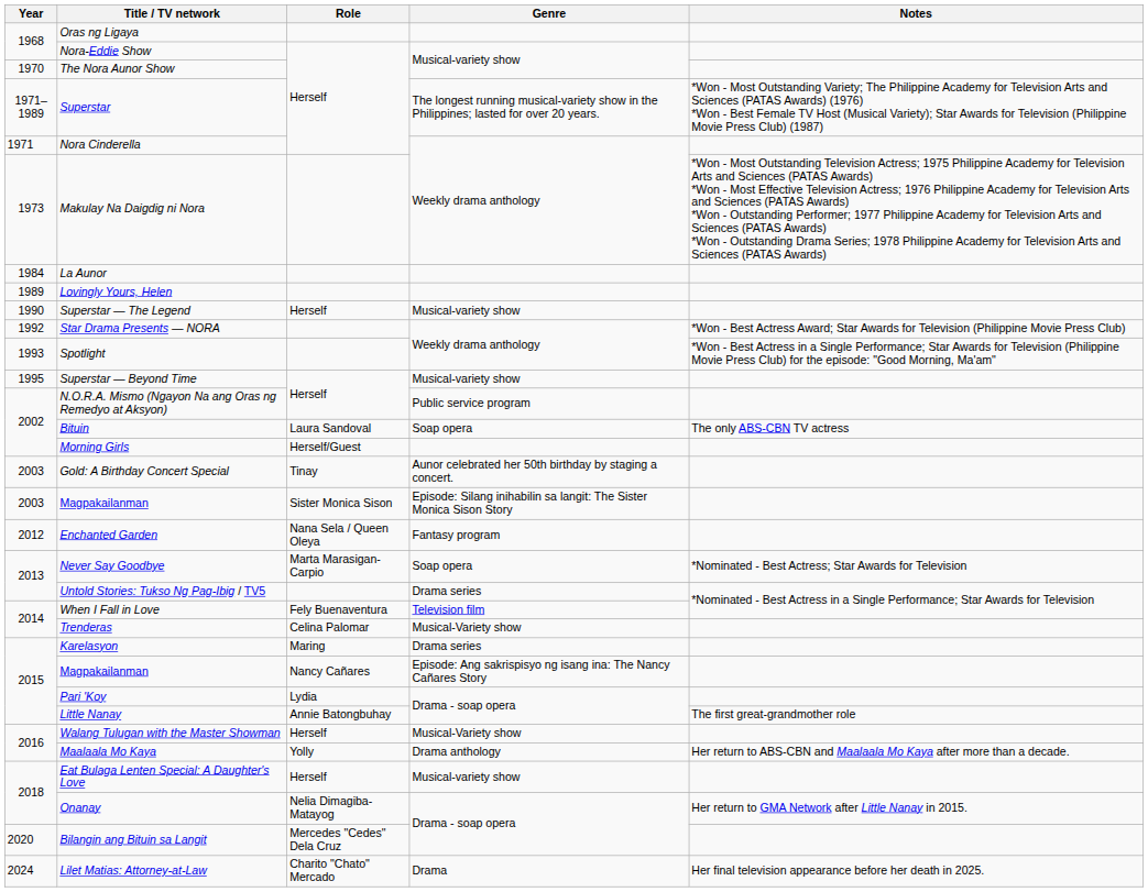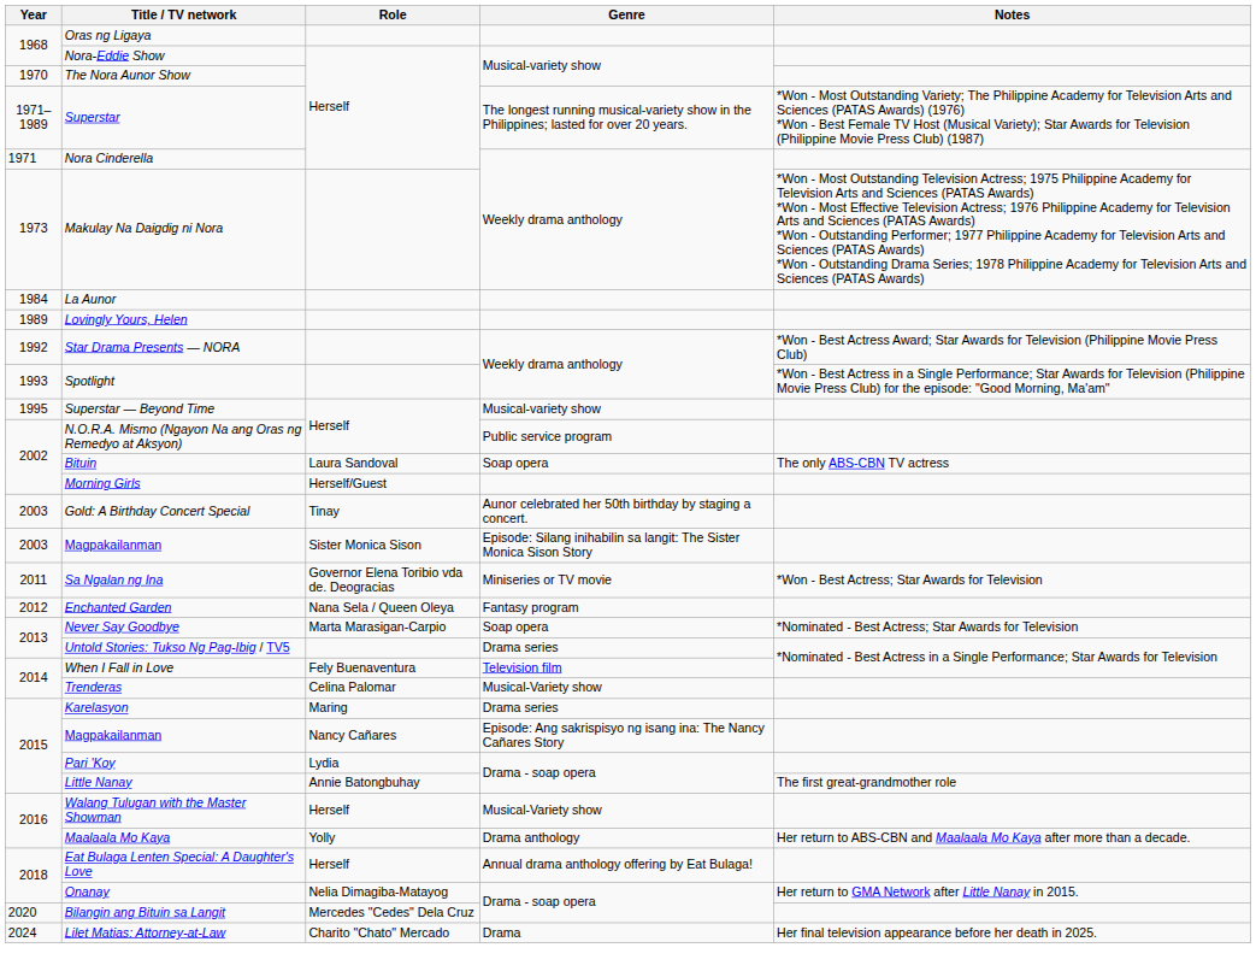- row: 1990 | Superstar — The Legend | Herself | Musical-variety show
+ row: 2011 | Sa Ngalan ng Ina | Governor Elena Toribio vda de. Deogracias | Miniseries or TV movie | *Won - Best Actress; Star Awards for Television
Eat Bulaga Lenten Special: A Daughter's Love | Genre: Musical-variety show -> Annual drama anthology offering by Eat Bulaga!
